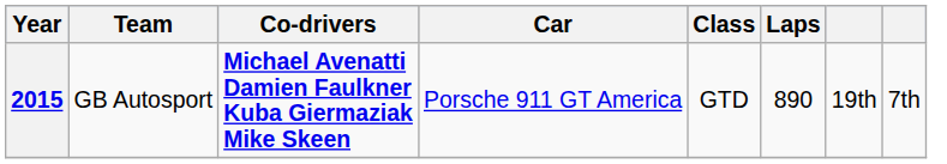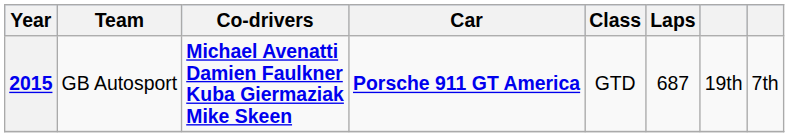2015 | Car: normal -> bold
2015 | Laps: 890 -> 687
